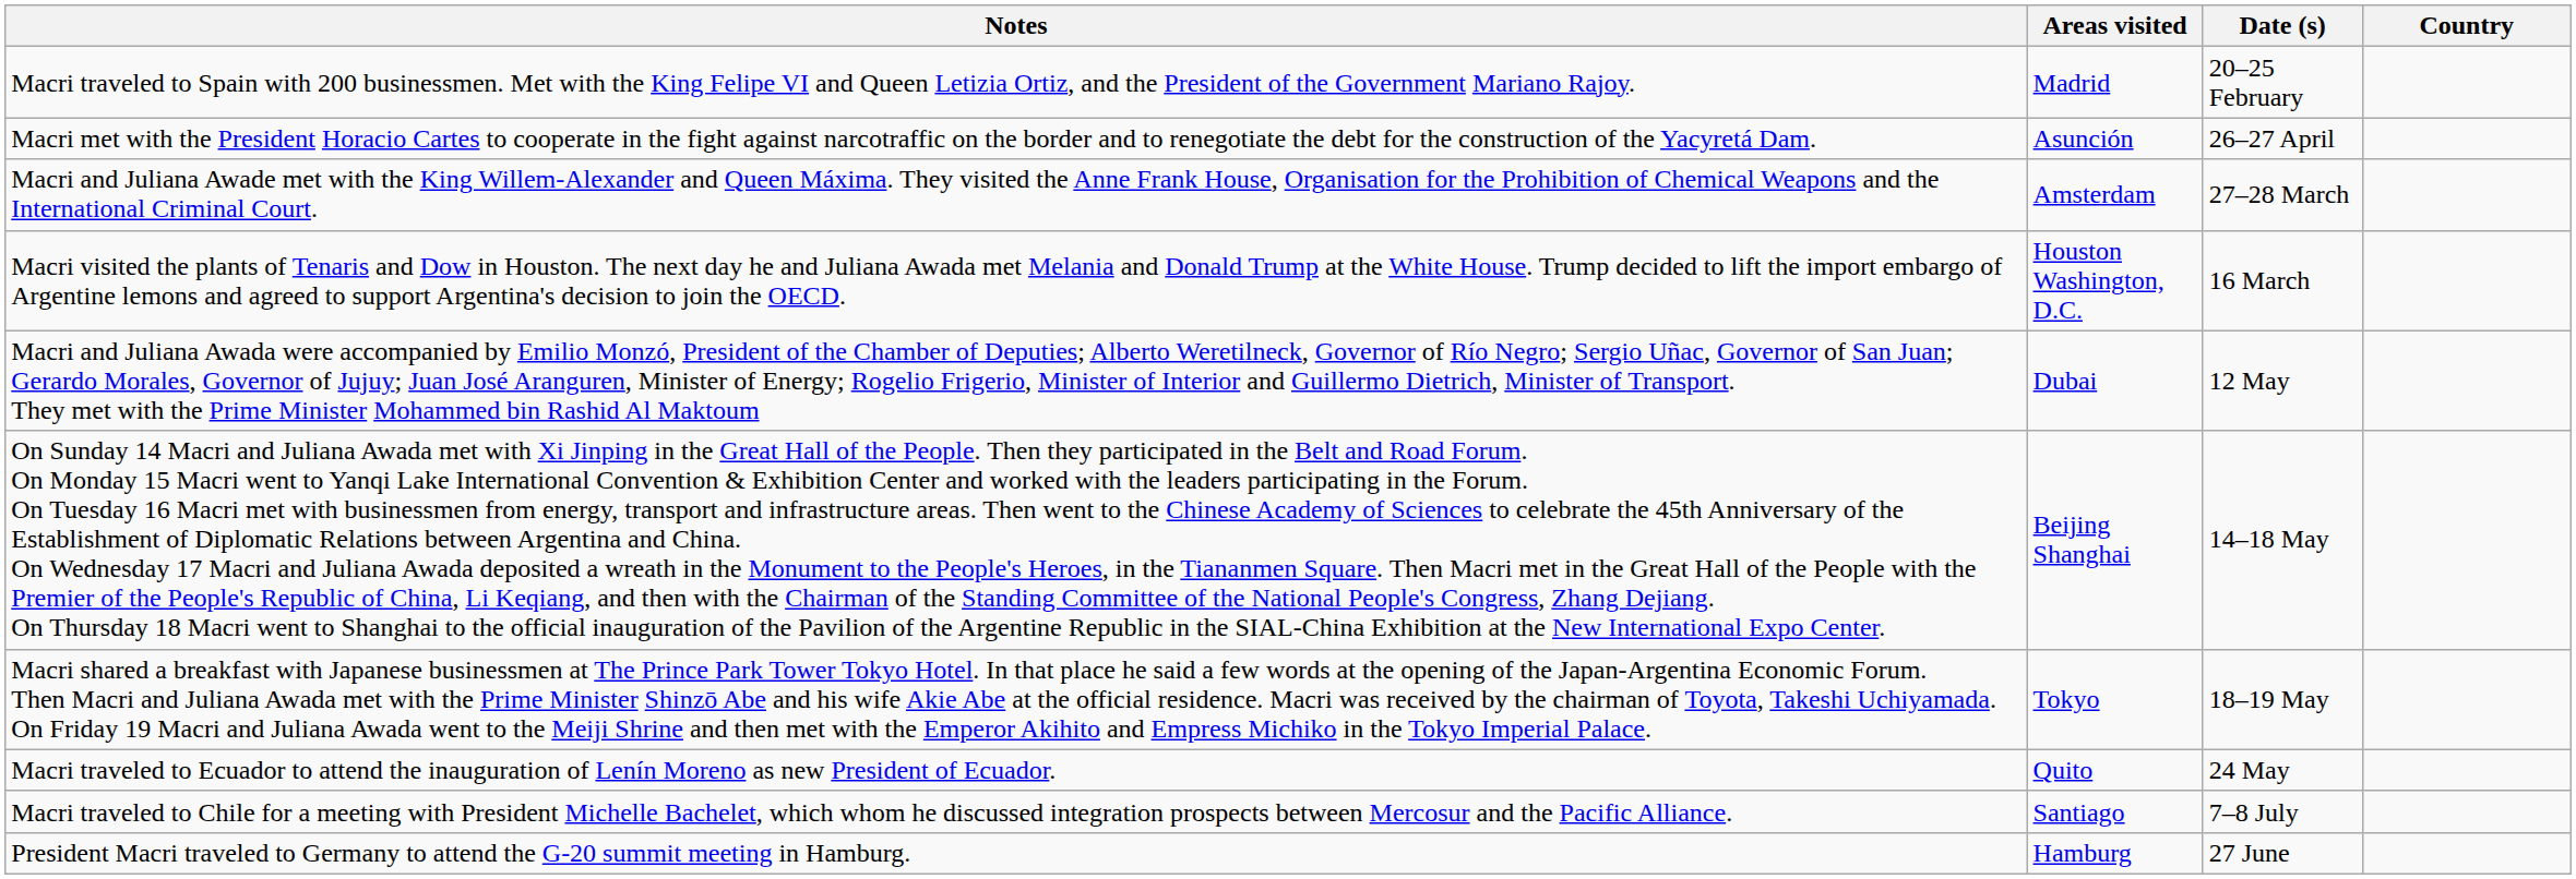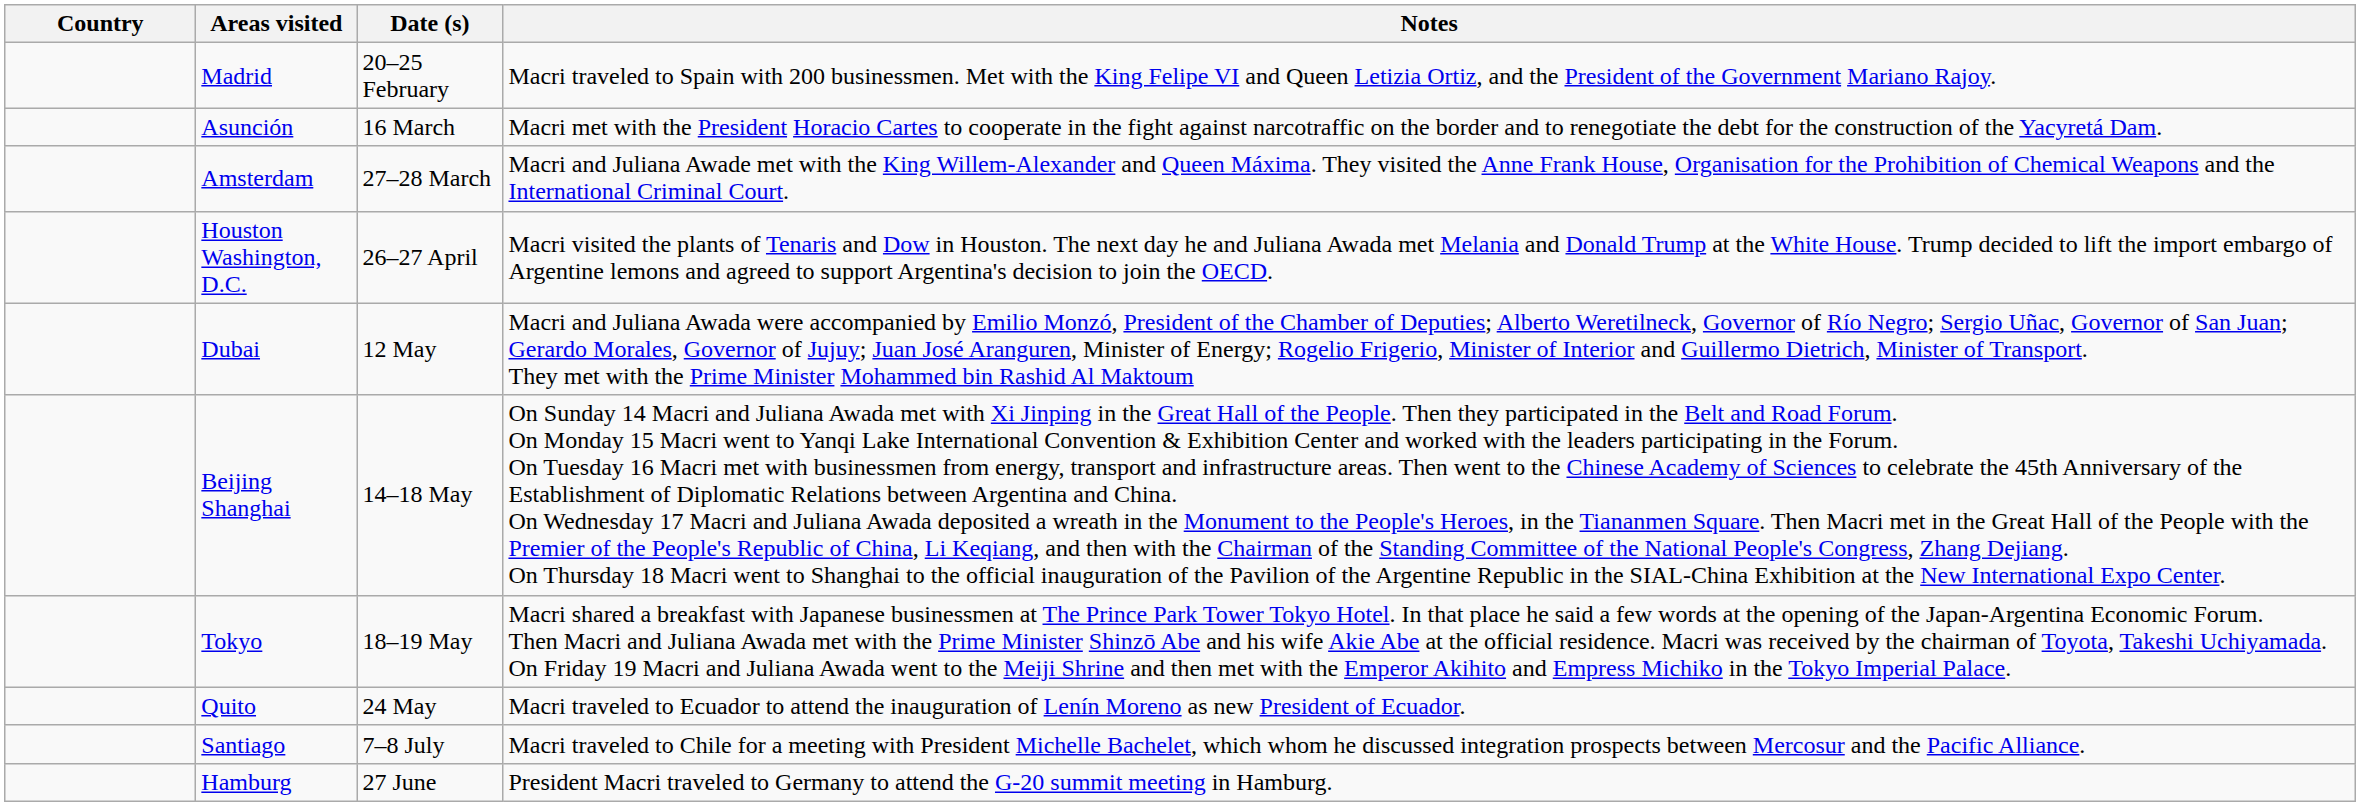columns swapped: Country <-> Notes
Asunción | Date (s): 26–27 April -> 16 March
Houston Washington, D.C. | Date (s): 16 March -> 26–27 April
